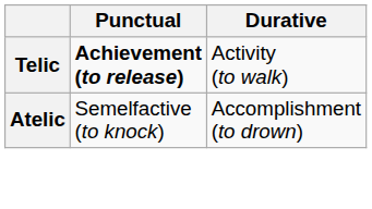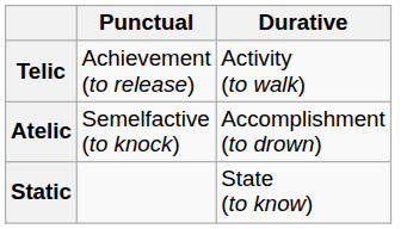Telic | Punctual: bold -> normal
+ row: Static | State (to know)
